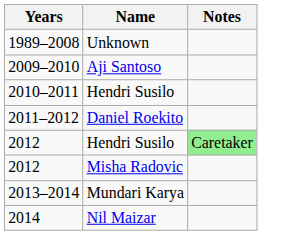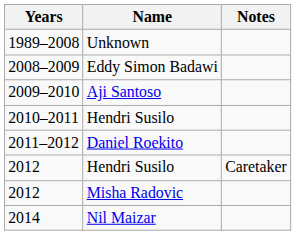+ row: 2008–2009 | Eddy Simon Badawi
2012 / Hendri Susilo | Notes: lightgreen background -> no background
- row: 2013–2014 | Mundari Karya
